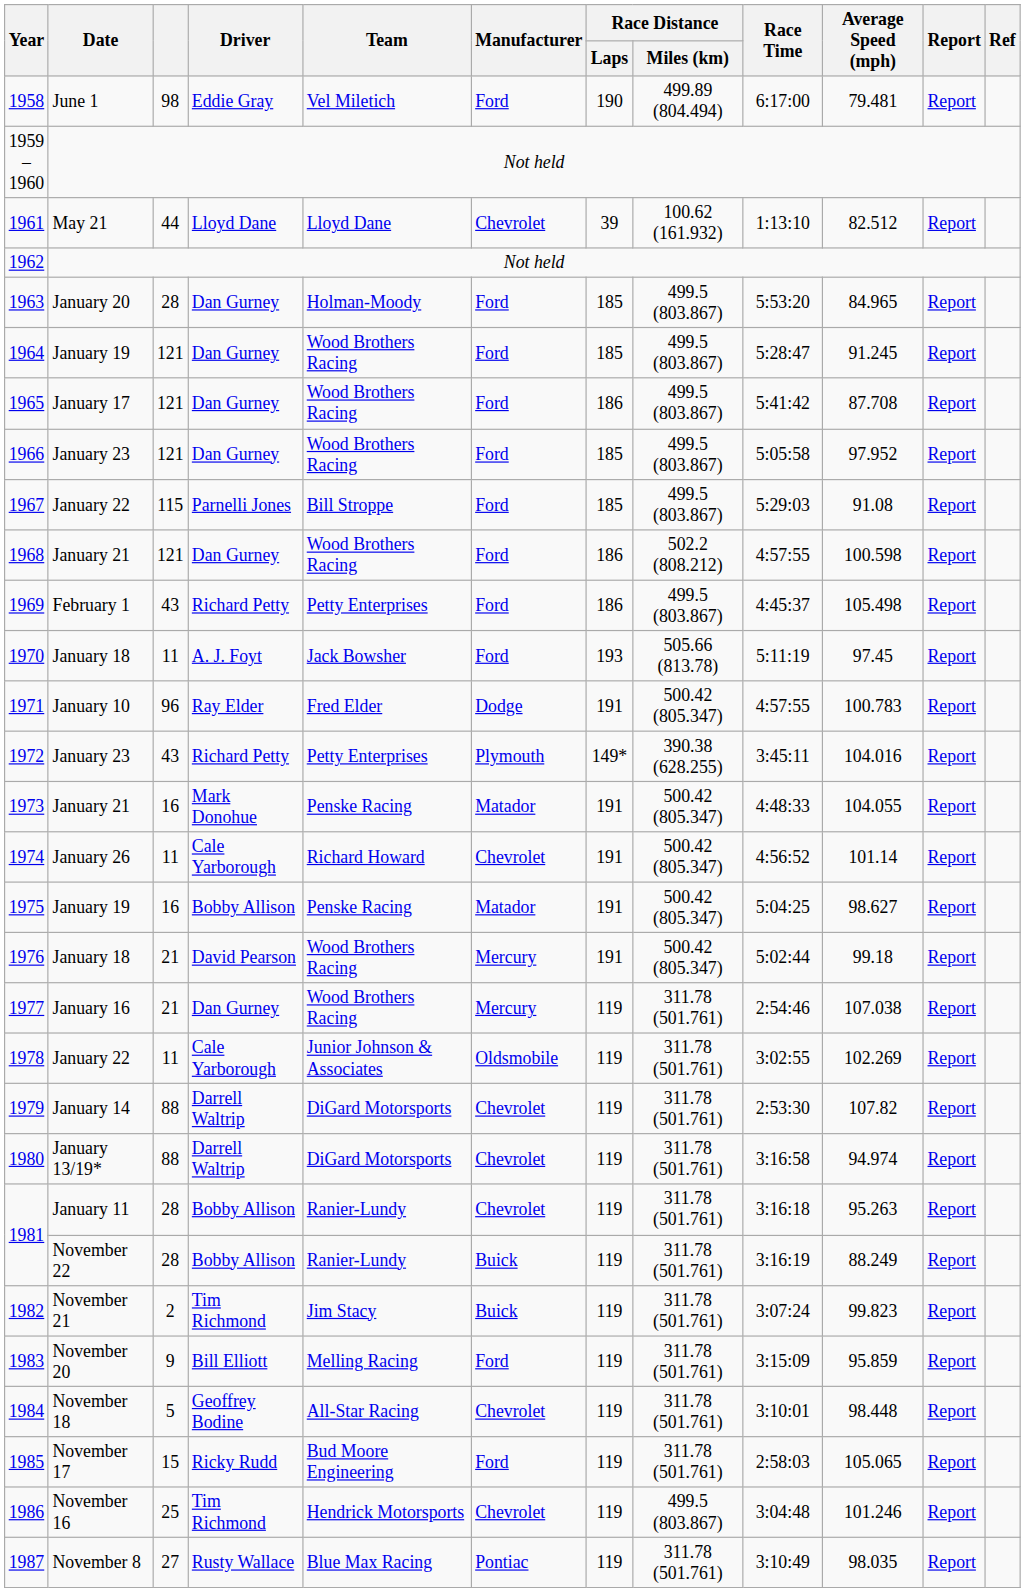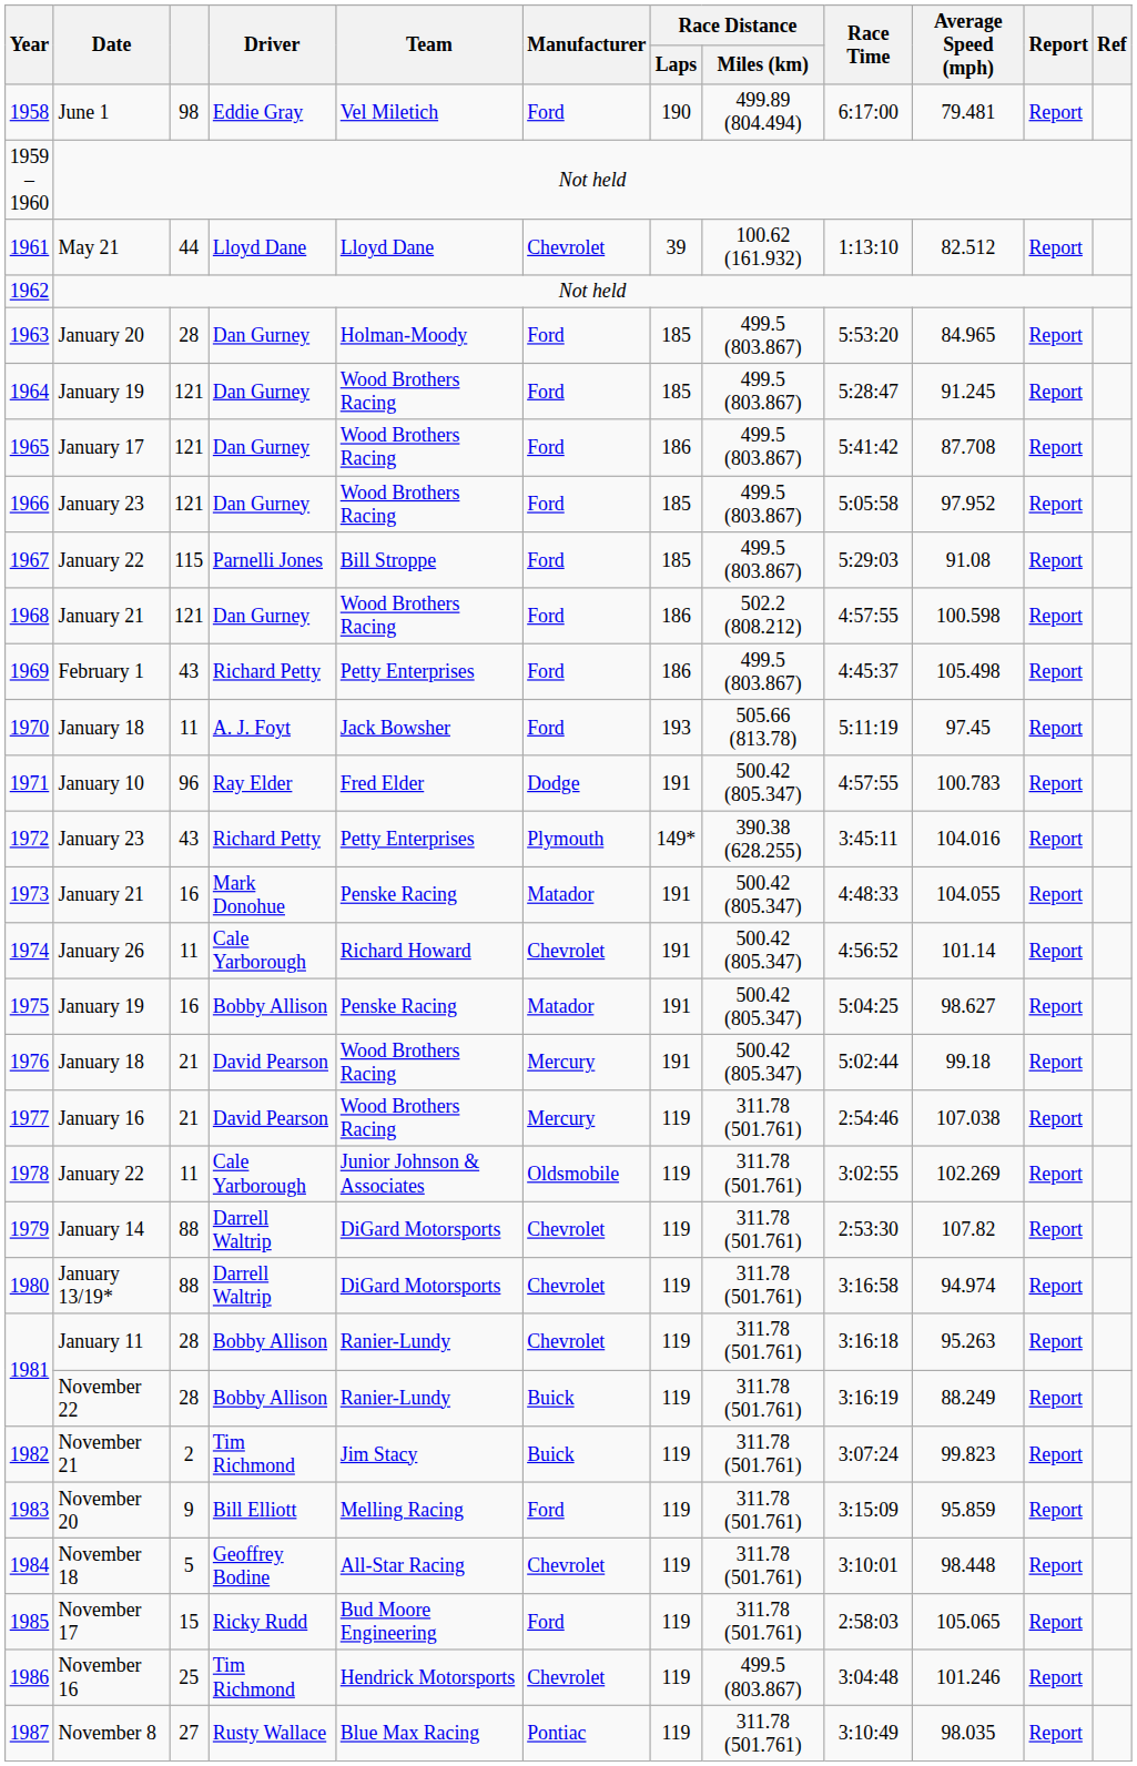1977 | Driver: Dan Gurney -> David Pearson
